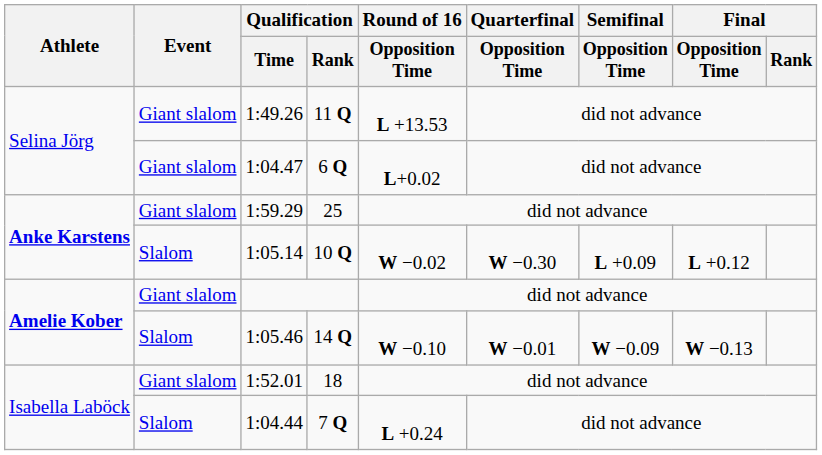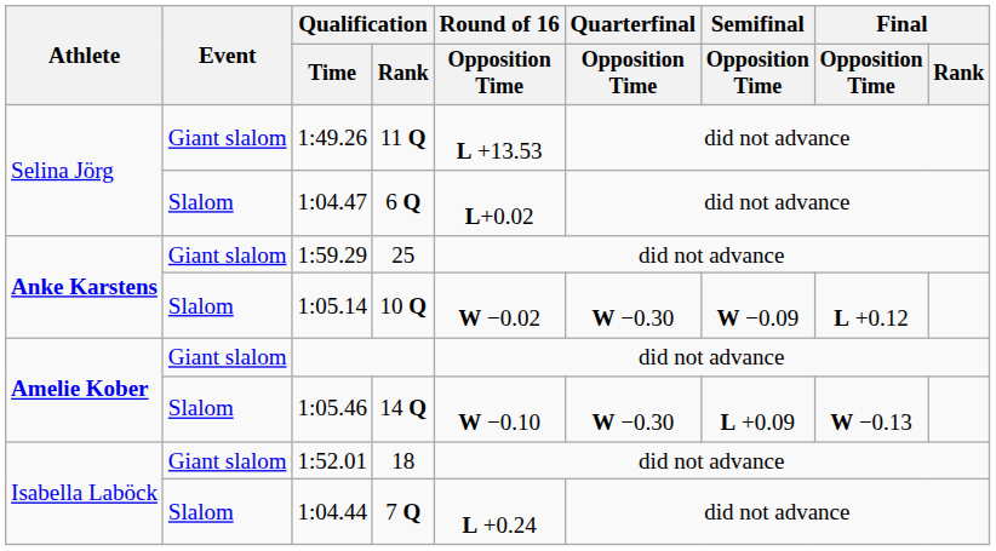1:04.47 | Event: Giant slalom -> Slalom
1:05.14 | Semifinal / Opposition Time: L +0.09 -> W −0.09
1:05.46 | Quarterfinal / Opposition Time: W −0.01 -> W −0.30
1:05.46 | Semifinal / Opposition Time: W −0.09 -> L +0.09
